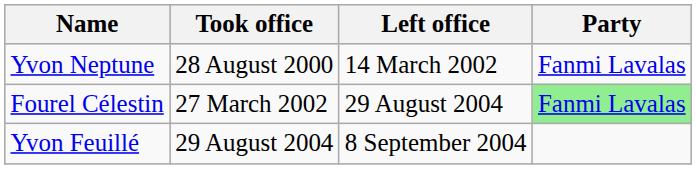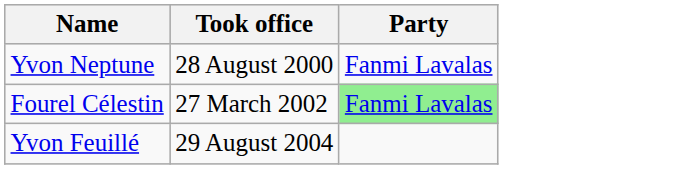- column: Left office | 14 March 2002 | 29 August 2004 | 8 September 2004
